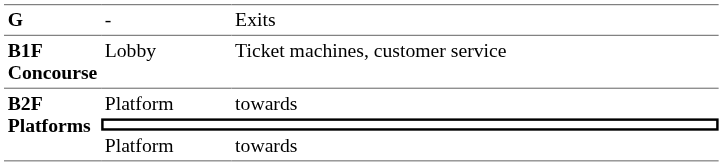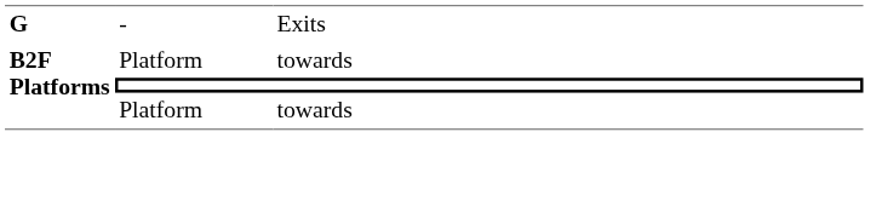- row: B1F Concourse | Lobby | Ticket machines, customer service
